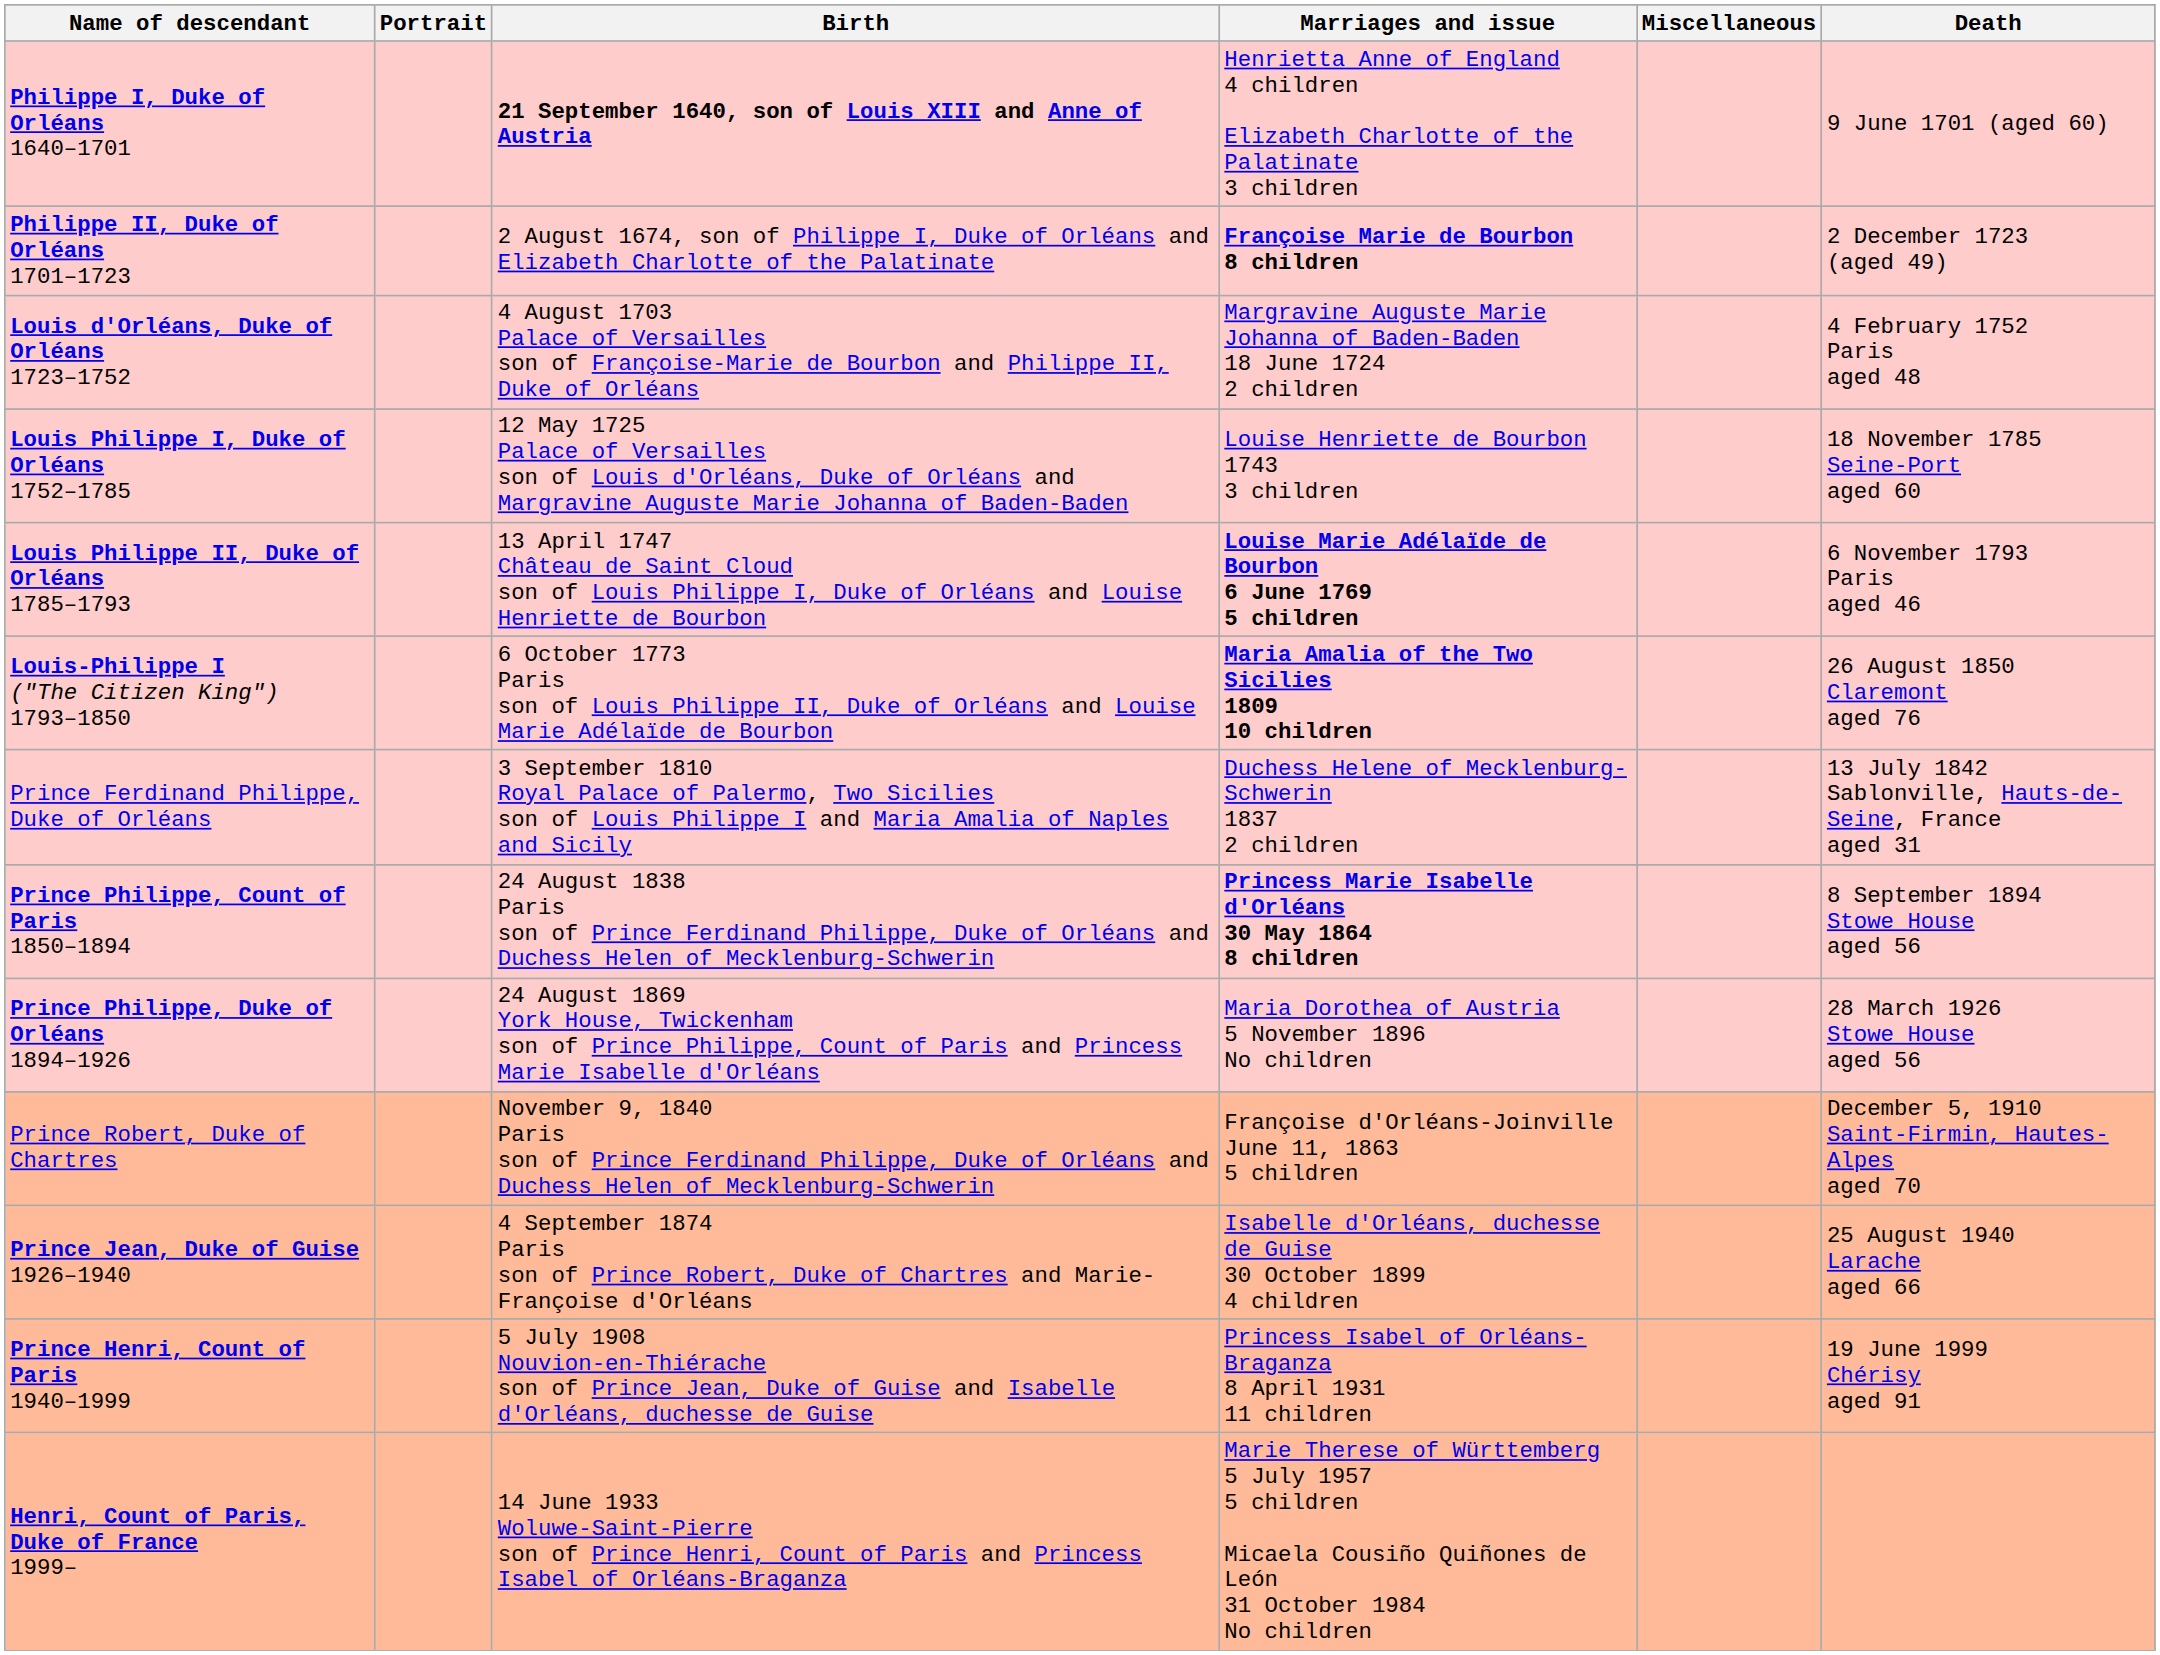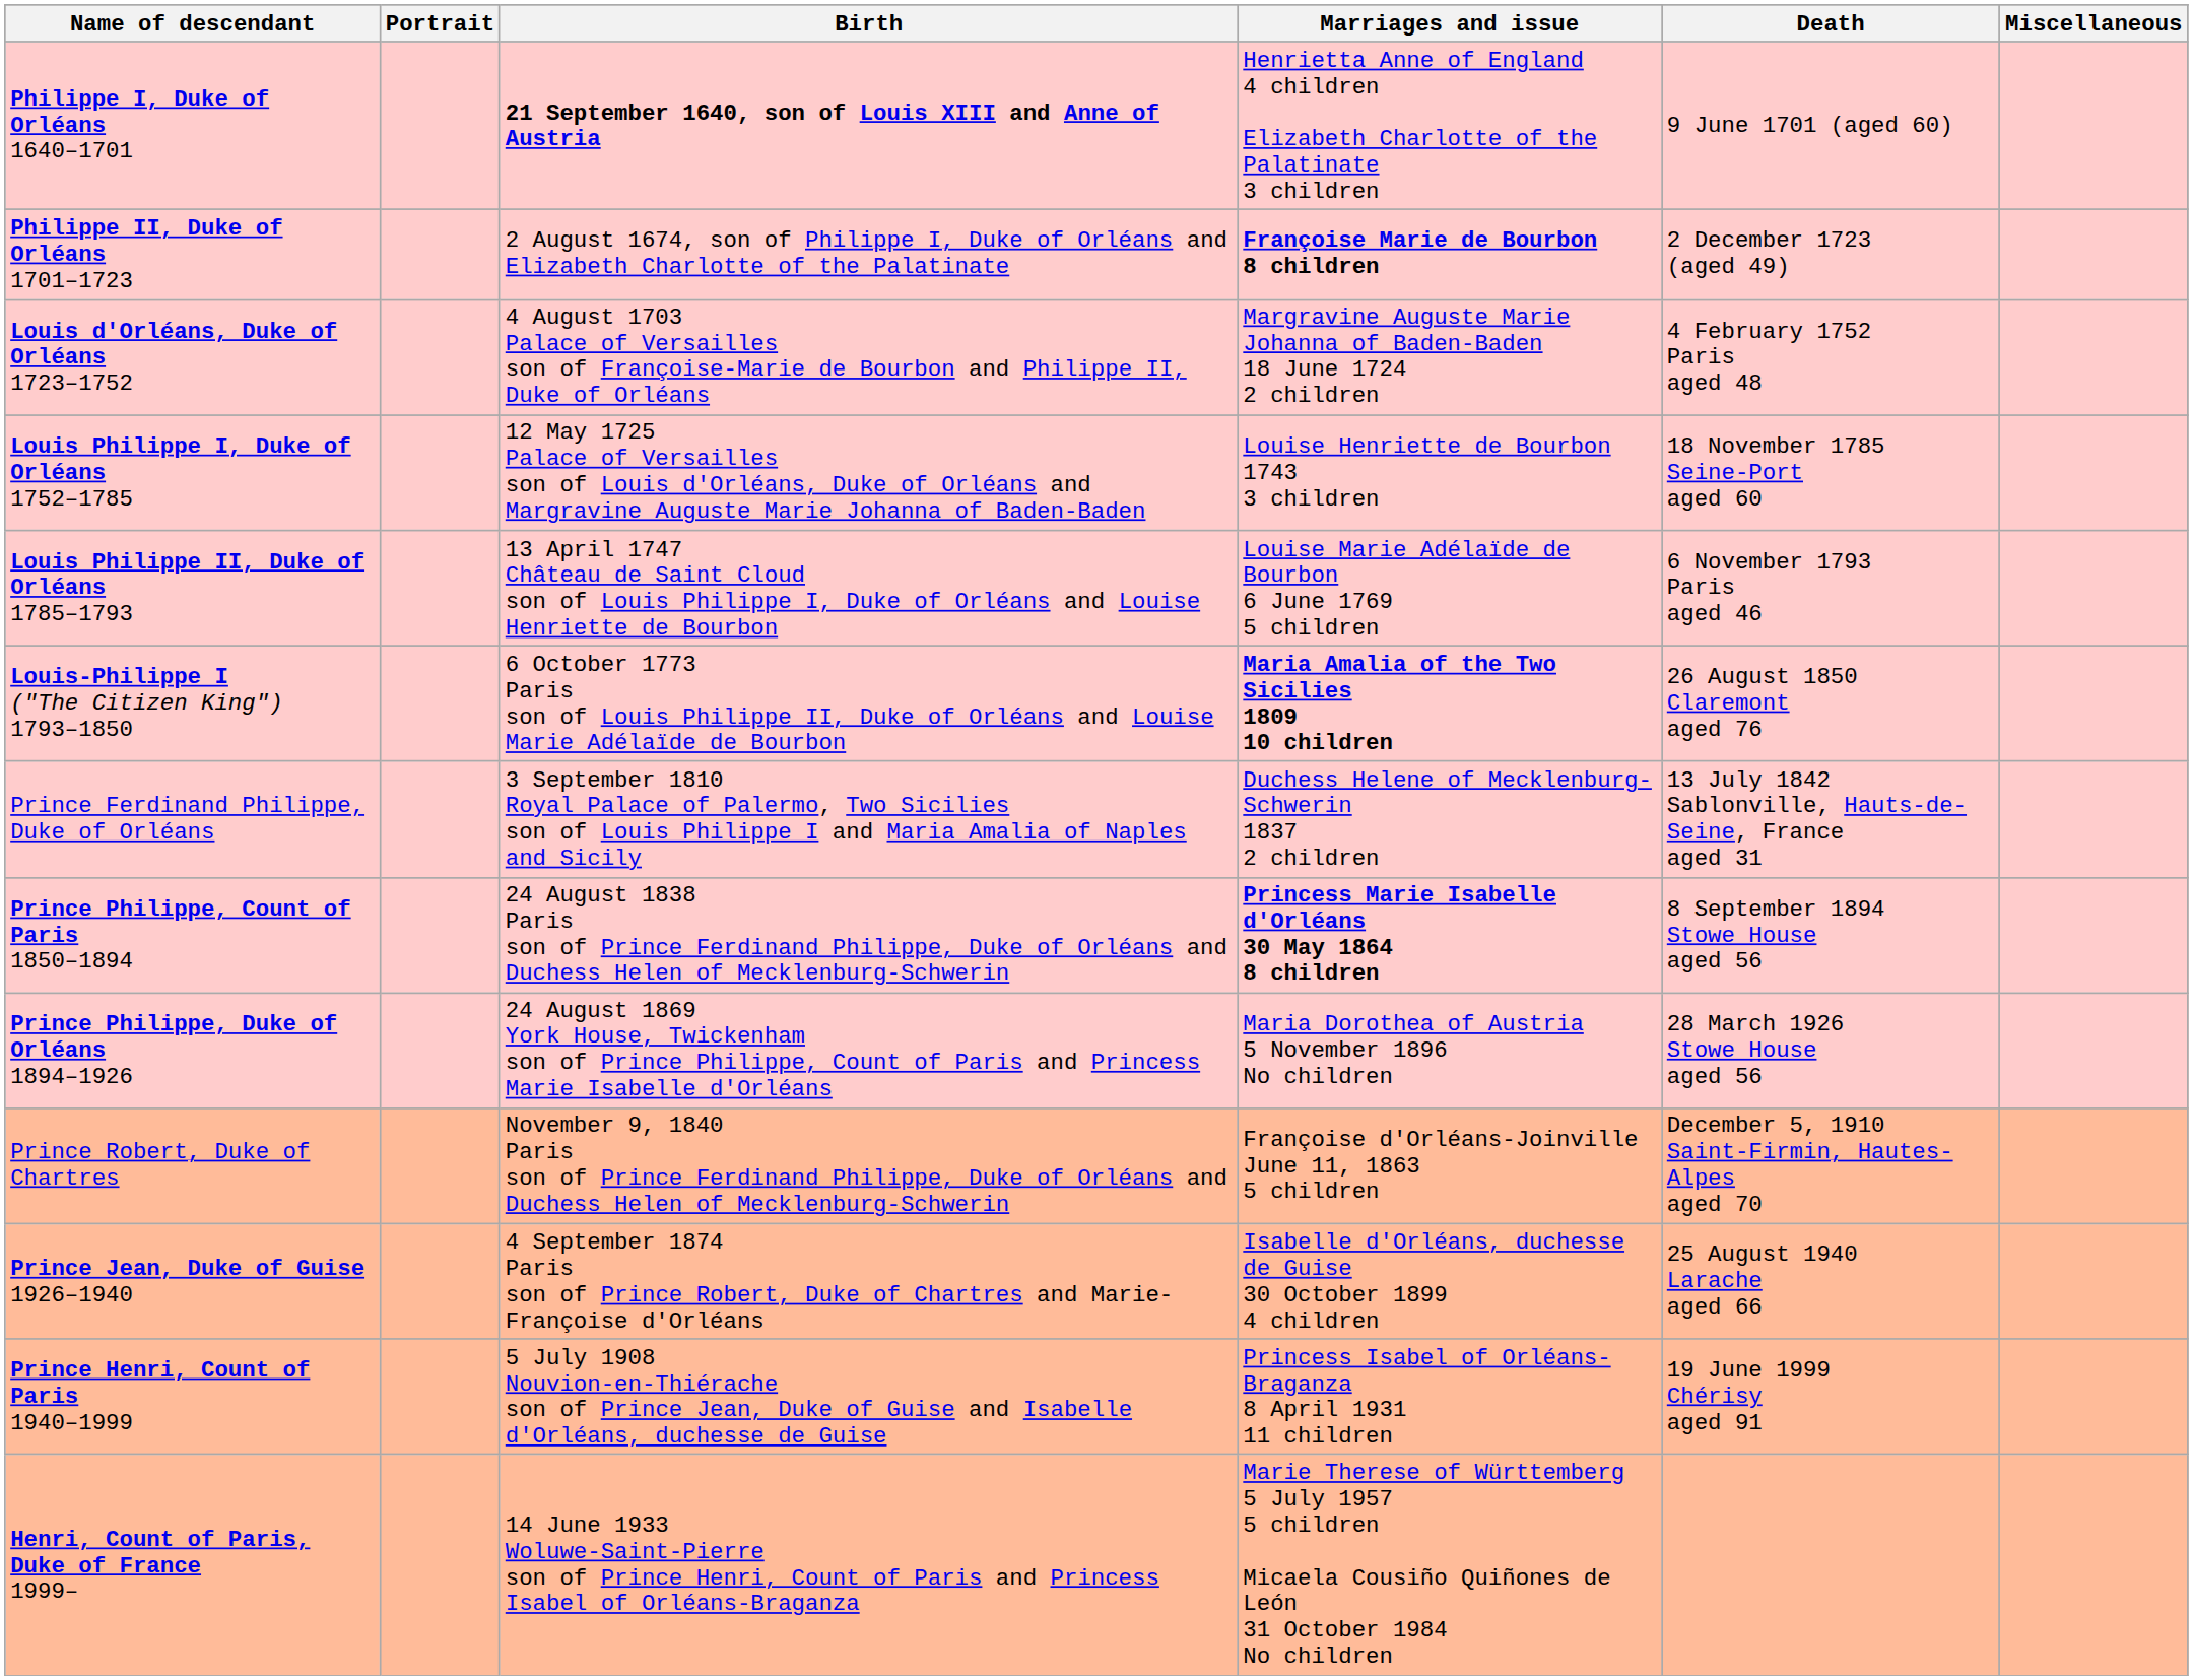columns swapped: Death <-> Miscellaneous
Louis Philippe II, Duke of Orléans 1785–1793 | Marriages and issue: bold -> normal
